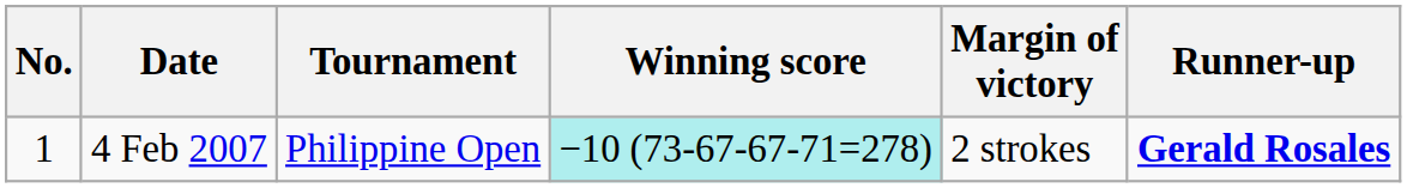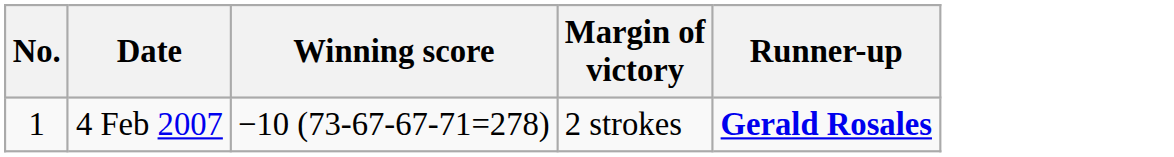- column: Tournament | Philippine Open
4 Feb 2007 | Winning score: paleturquoise background -> no background
